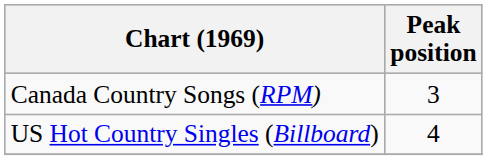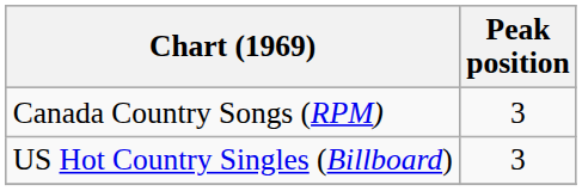US Hot Country Singles (Billboard) | Peak position: 4 -> 3
